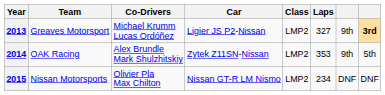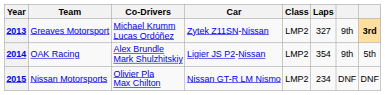2013 | Car: Ligier JS P2-Nissan -> Zytek Z11SN-Nissan
2014 | Car: Zytek Z11SN-Nissan -> Ligier JS P2-Nissan
2014 | Laps: 353 -> 354
